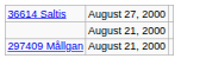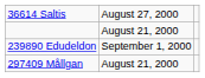+ row: 239890 Edudeldon | September 1, 2000
